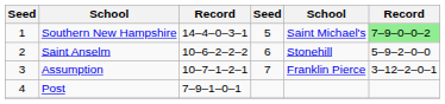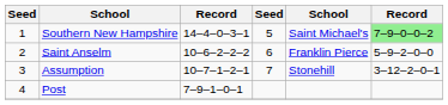Saint Anselm | column 5: Stonehill -> Franklin Pierce
Assumption | column 5: Franklin Pierce -> Stonehill
